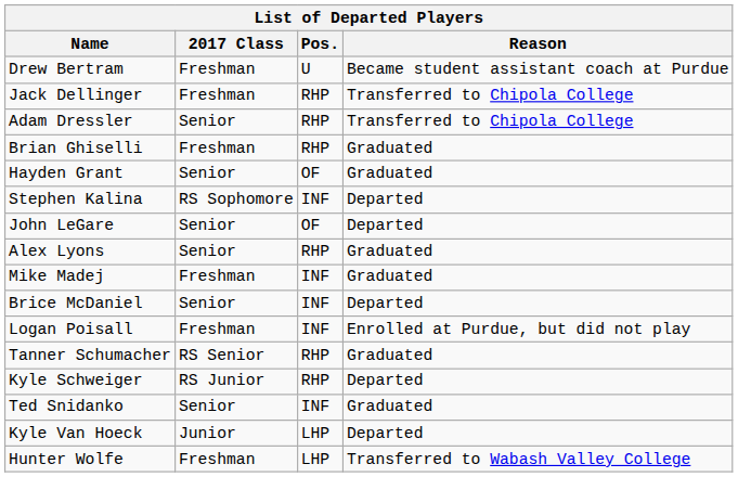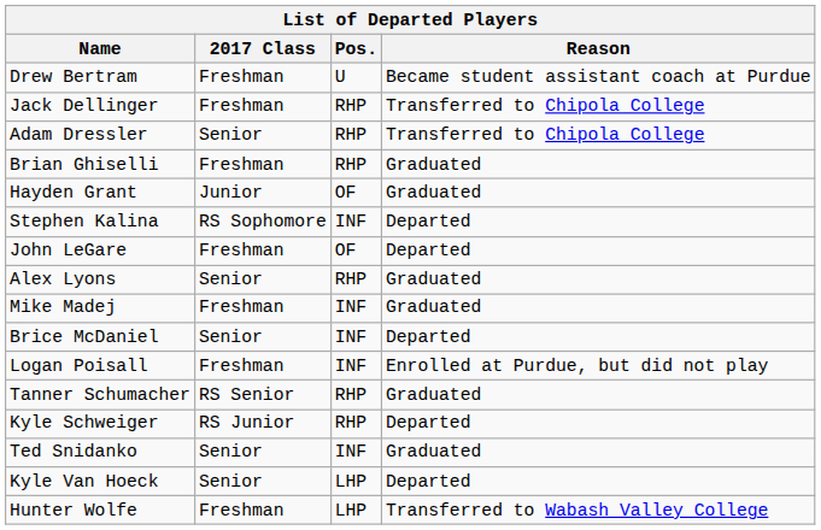Hayden Grant | 2017 Class: Senior -> Junior
John LeGare | 2017 Class: Senior -> Freshman
Kyle Van Hoeck | 2017 Class: Junior -> Senior
